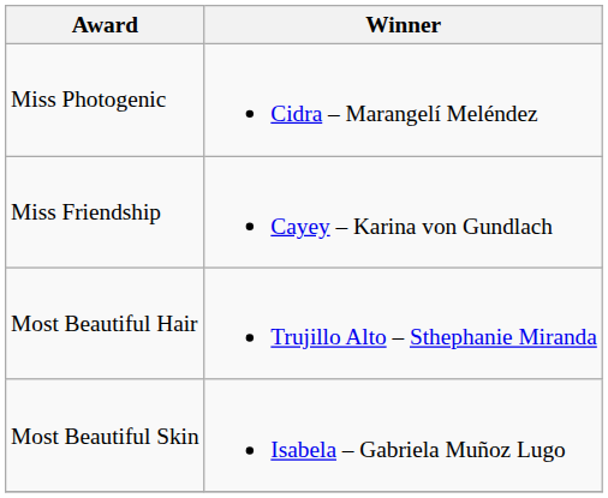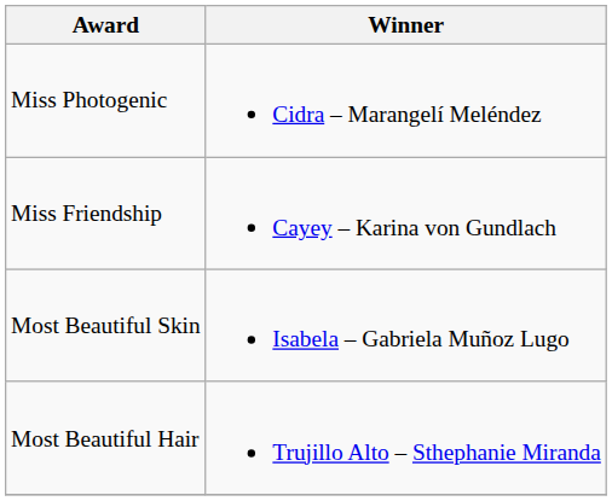rows swapped: Most Beautiful Skin <-> Most Beautiful Hair
